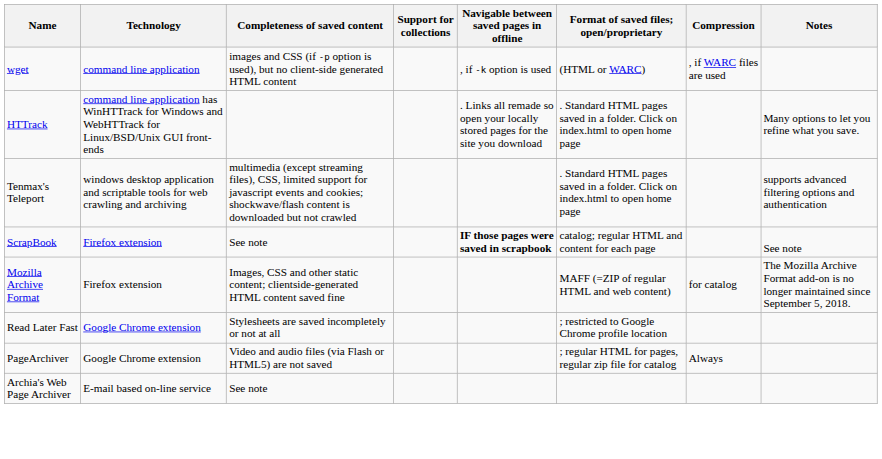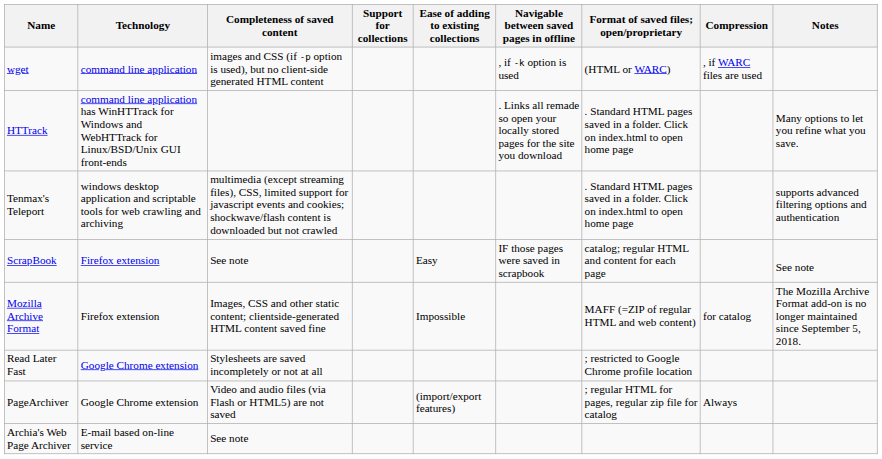+ column: Ease of adding to existing collections | Easy | Impossible | (import/export features)
ScrapBook | Navigable between saved pages in offline: bold -> normal
